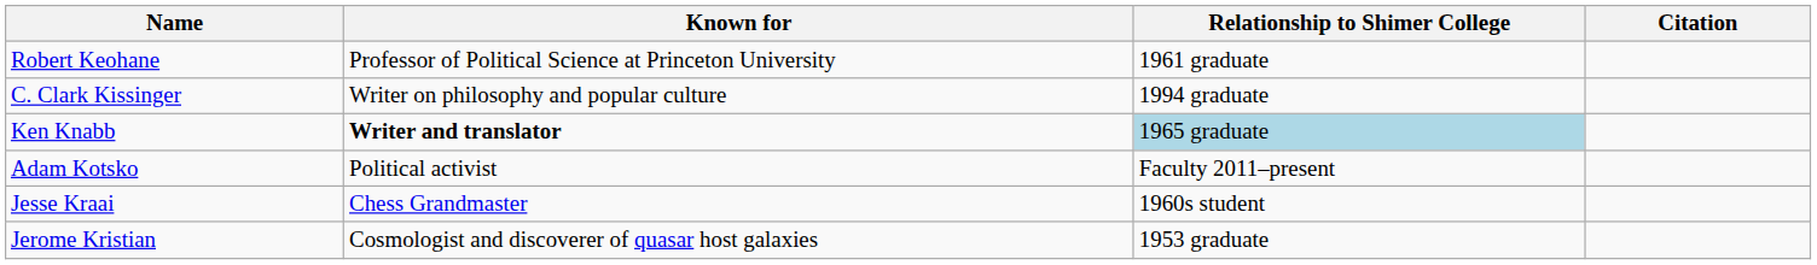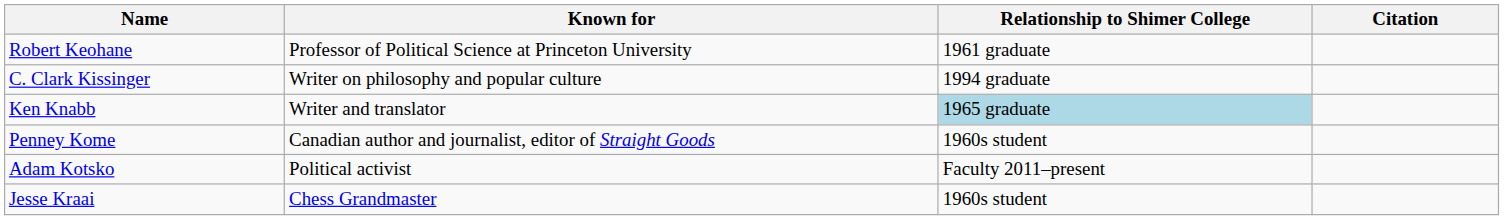Ken Knabb | Known for: bold -> normal
+ row: Penney Kome | Canadian author and journalist, editor of Straight Goods | 1960s student
- row: Jerome Kristian | Cosmologist and discoverer of quasar host galaxies | 1953 graduate
